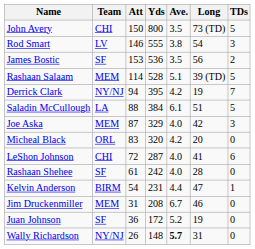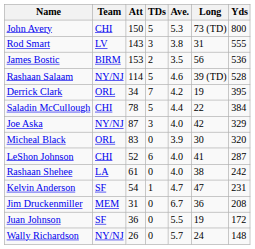columns swapped: Yds <-> TDs
John Avery | Ave.: 3.5 -> 5.3
Rod Smart | Att: 146 -> 143
Rod Smart | Long: 54 -> 31
James Bostic | Team: SF -> BIRM
Rashaan Salaam | Team: MEM -> NY/NJ
Rashaan Salaam | Ave.: 5.1 -> 4.6
Derrick Clark | Team: NY/NJ -> ORL
Derrick Clark | Att: 94 -> 34
Saladin McCullough | Team: LA -> CHI
Saladin McCullough | Att: 88 -> 78
Saladin McCullough | Ave.: 6.1 -> 4.4
Saladin McCullough | Long: 51 -> 22
Joe Aska | Team: MEM -> NY/NJ
Micheal Black | Ave.: 4.2 -> 3.9
Micheal Black | Long: 20 -> 30
LeShon Johnson | Att: 72 -> 52
Rashaan Shehee | Team: SF -> LA
Rashaan Shehee | Long: 28 -> 38
Kelvin Anderson | Team: BIRM -> SF
Kelvin Anderson | Ave.: 4.4 -> 4.7
Jim Druckenmiller | Long: 46 -> 36
Juan Johnson | Ave.: 5.2 -> 5.5
Wally Richardson | Ave.: bold -> normal
Wally Richardson | Long: 31 -> 24
